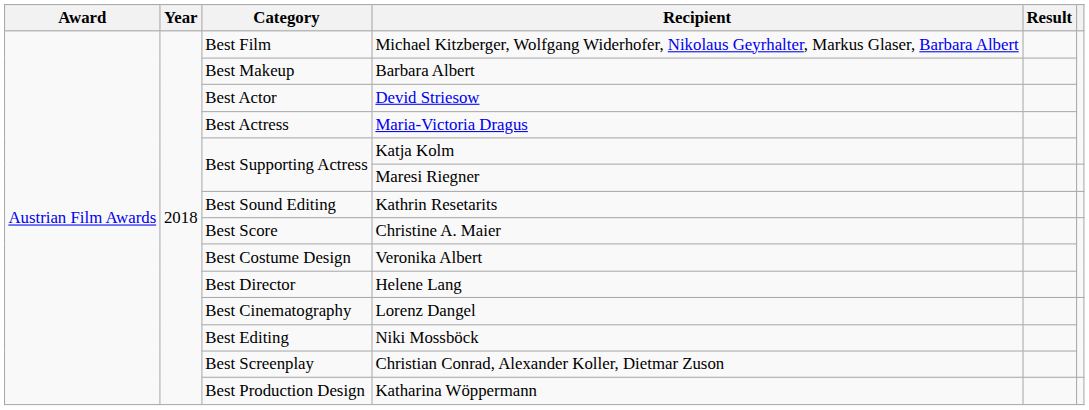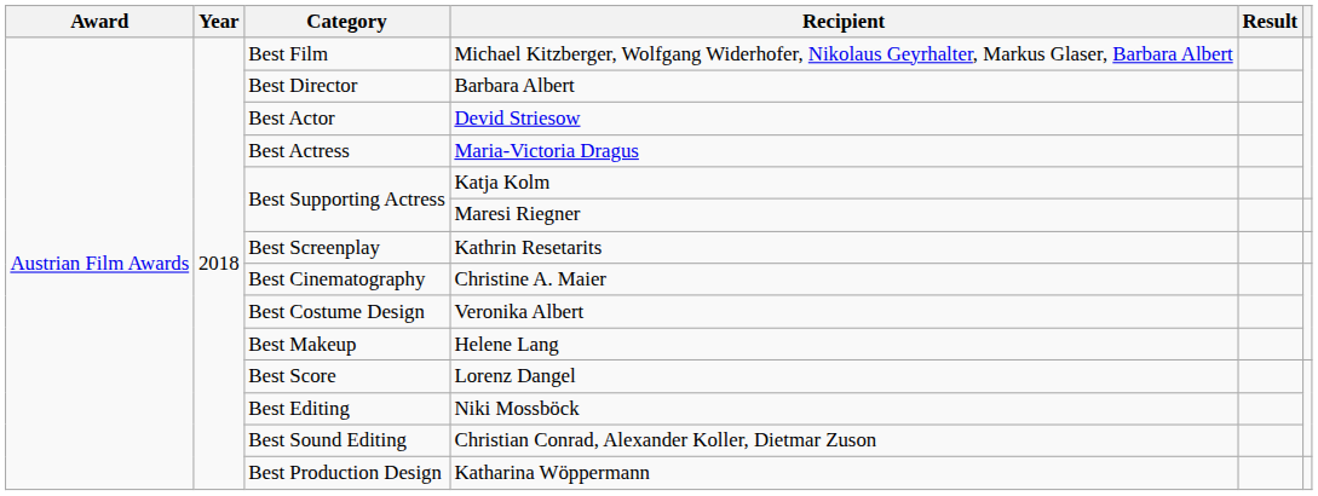Barbara Albert | Category: Best Makeup -> Best Director
Kathrin Resetarits | Category: Best Sound Editing -> Best Screenplay
Christine A. Maier | Category: Best Score -> Best Cinematography
Helene Lang | Category: Best Director -> Best Makeup
Lorenz Dangel | Category: Best Cinematography -> Best Score
Christian Conrad, Alexander Koller, Dietmar Zuson | Category: Best Screenplay -> Best Sound Editing
